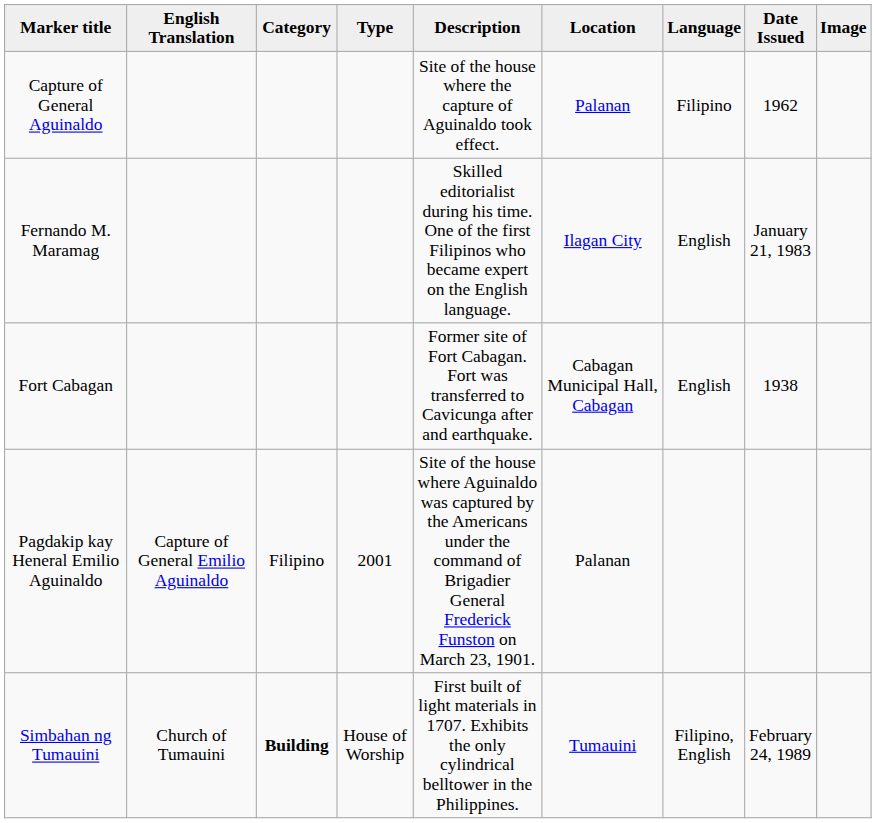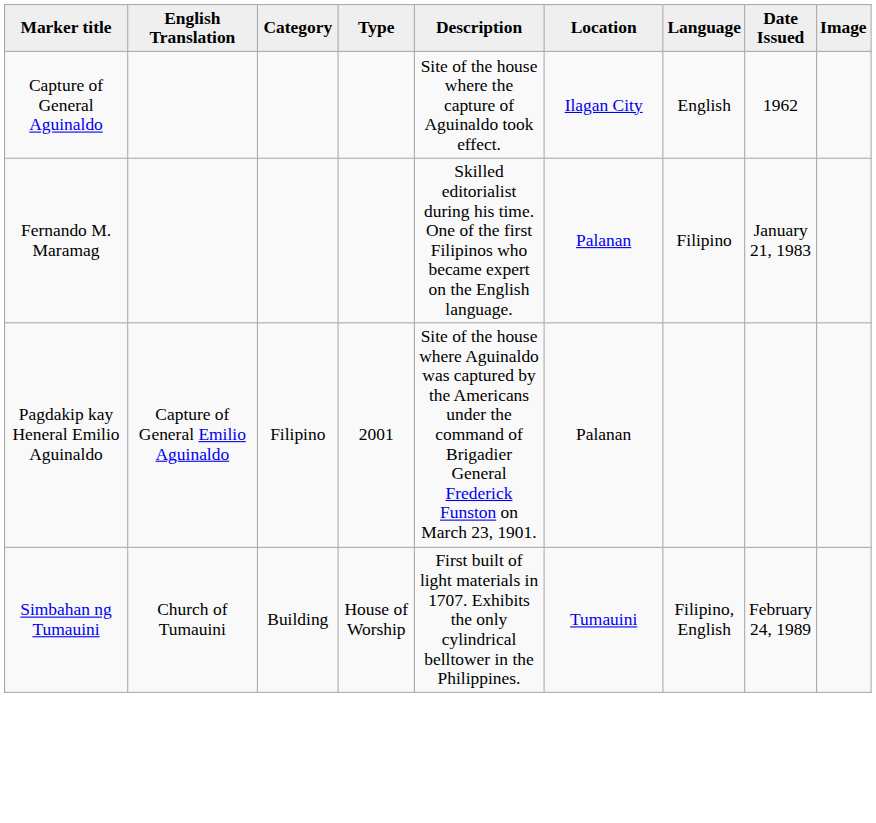Capture of General Aguinaldo | Location: Palanan -> Ilagan City
Capture of General Aguinaldo | Language: Filipino -> English
Fernando M. Maramag | Location: Ilagan City -> Palanan
Fernando M. Maramag | Language: English -> Filipino
- row: Fort Cabagan | Former site of Fort Cabagan. Fort was transferred to Cavicunga after and earthquake. | Cabagan Municipal Hall, Cabagan | English | 1938
Simbahan ng Tumauini | Category: bold -> normal
